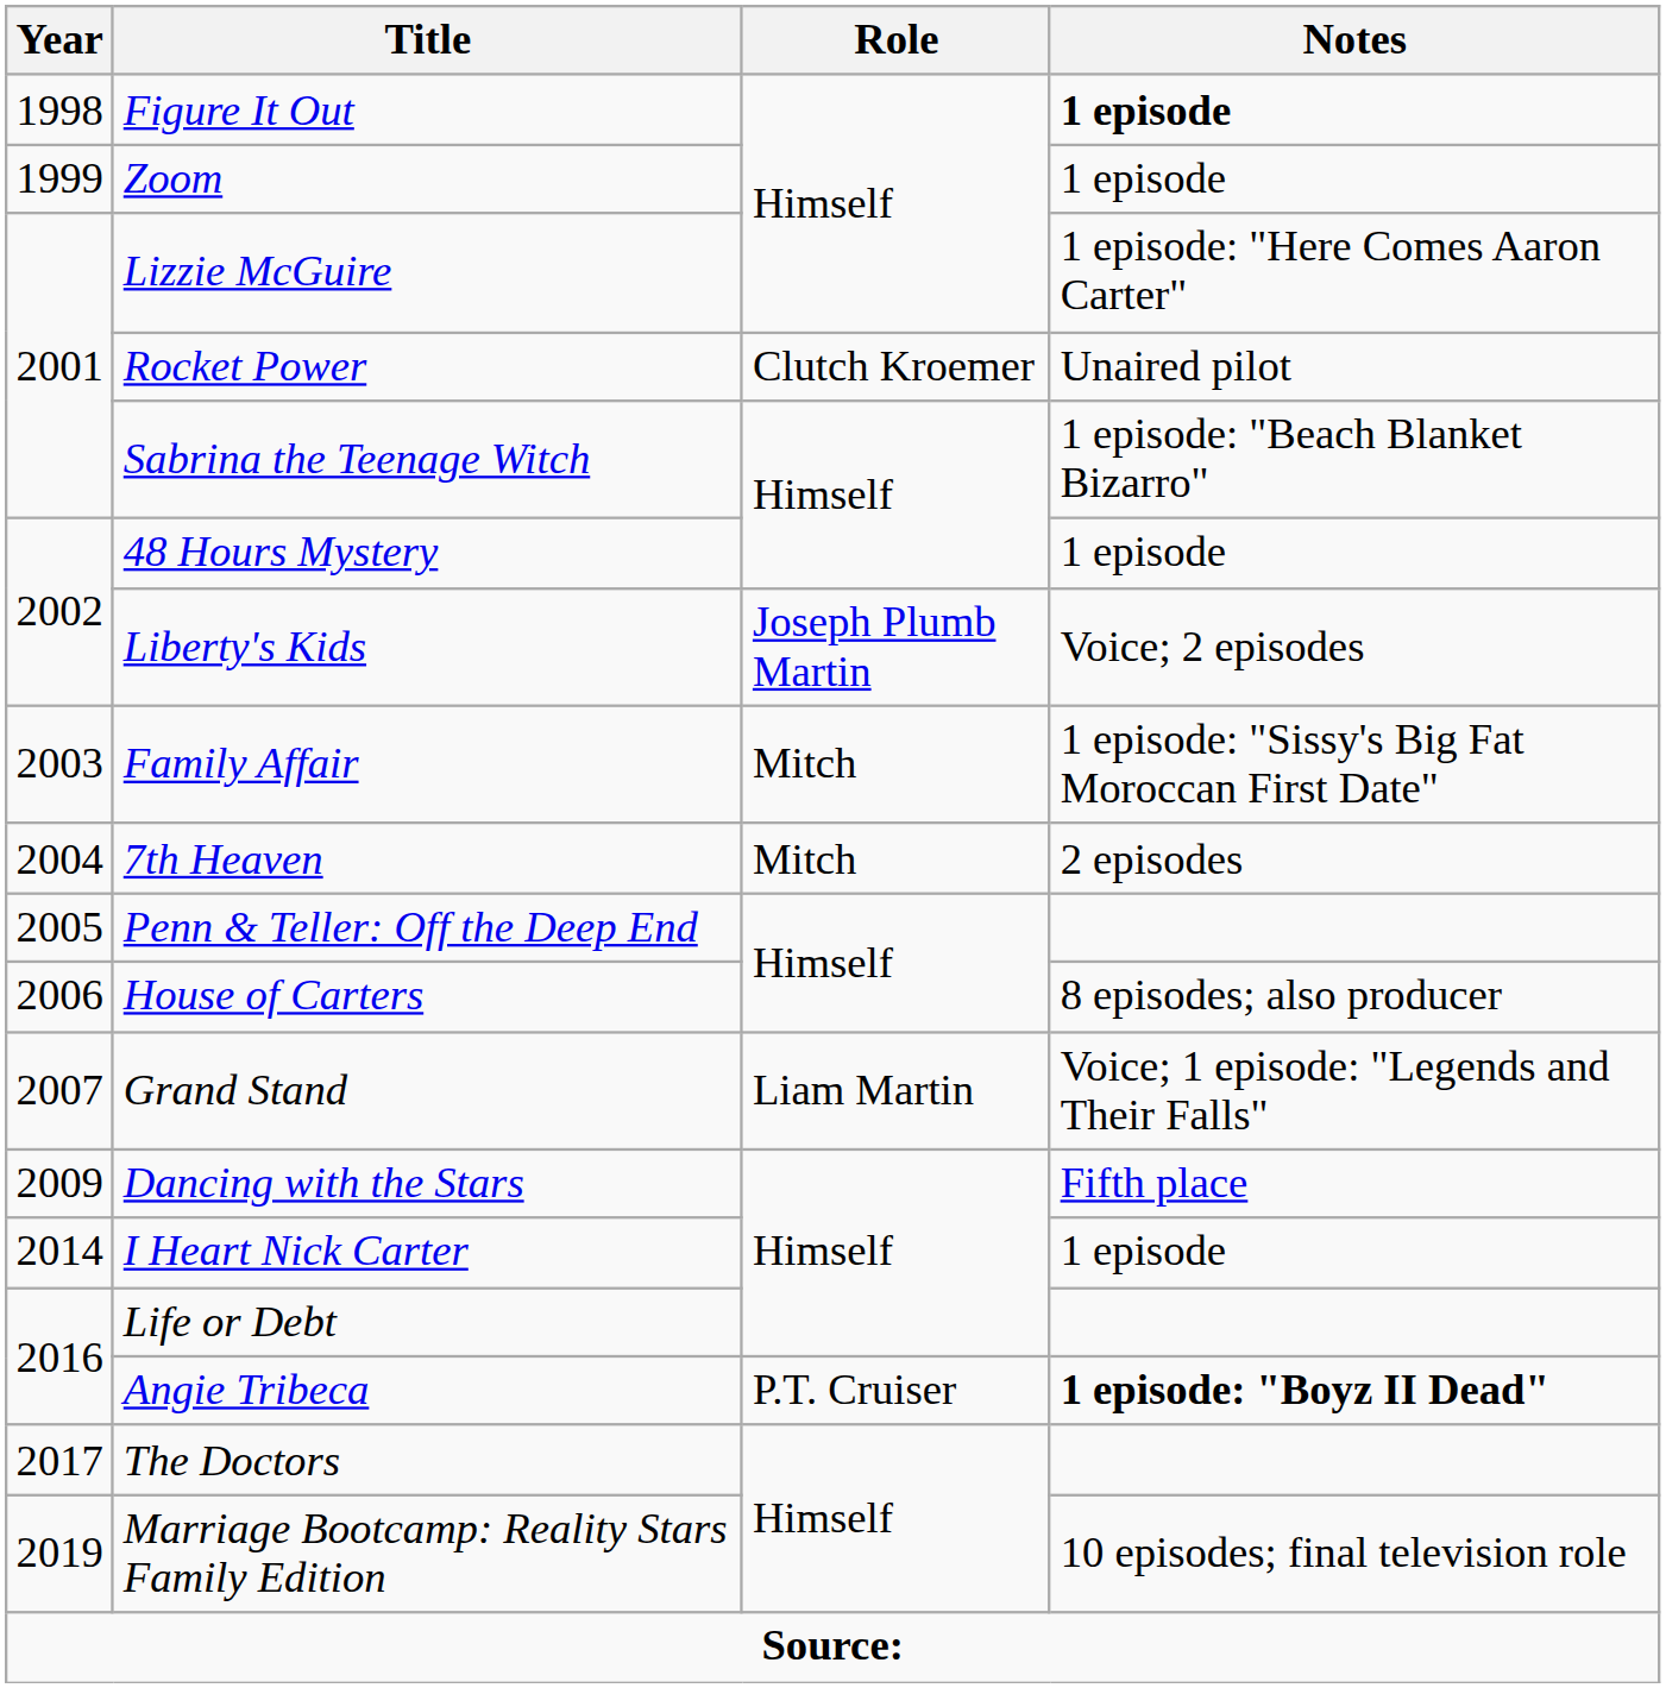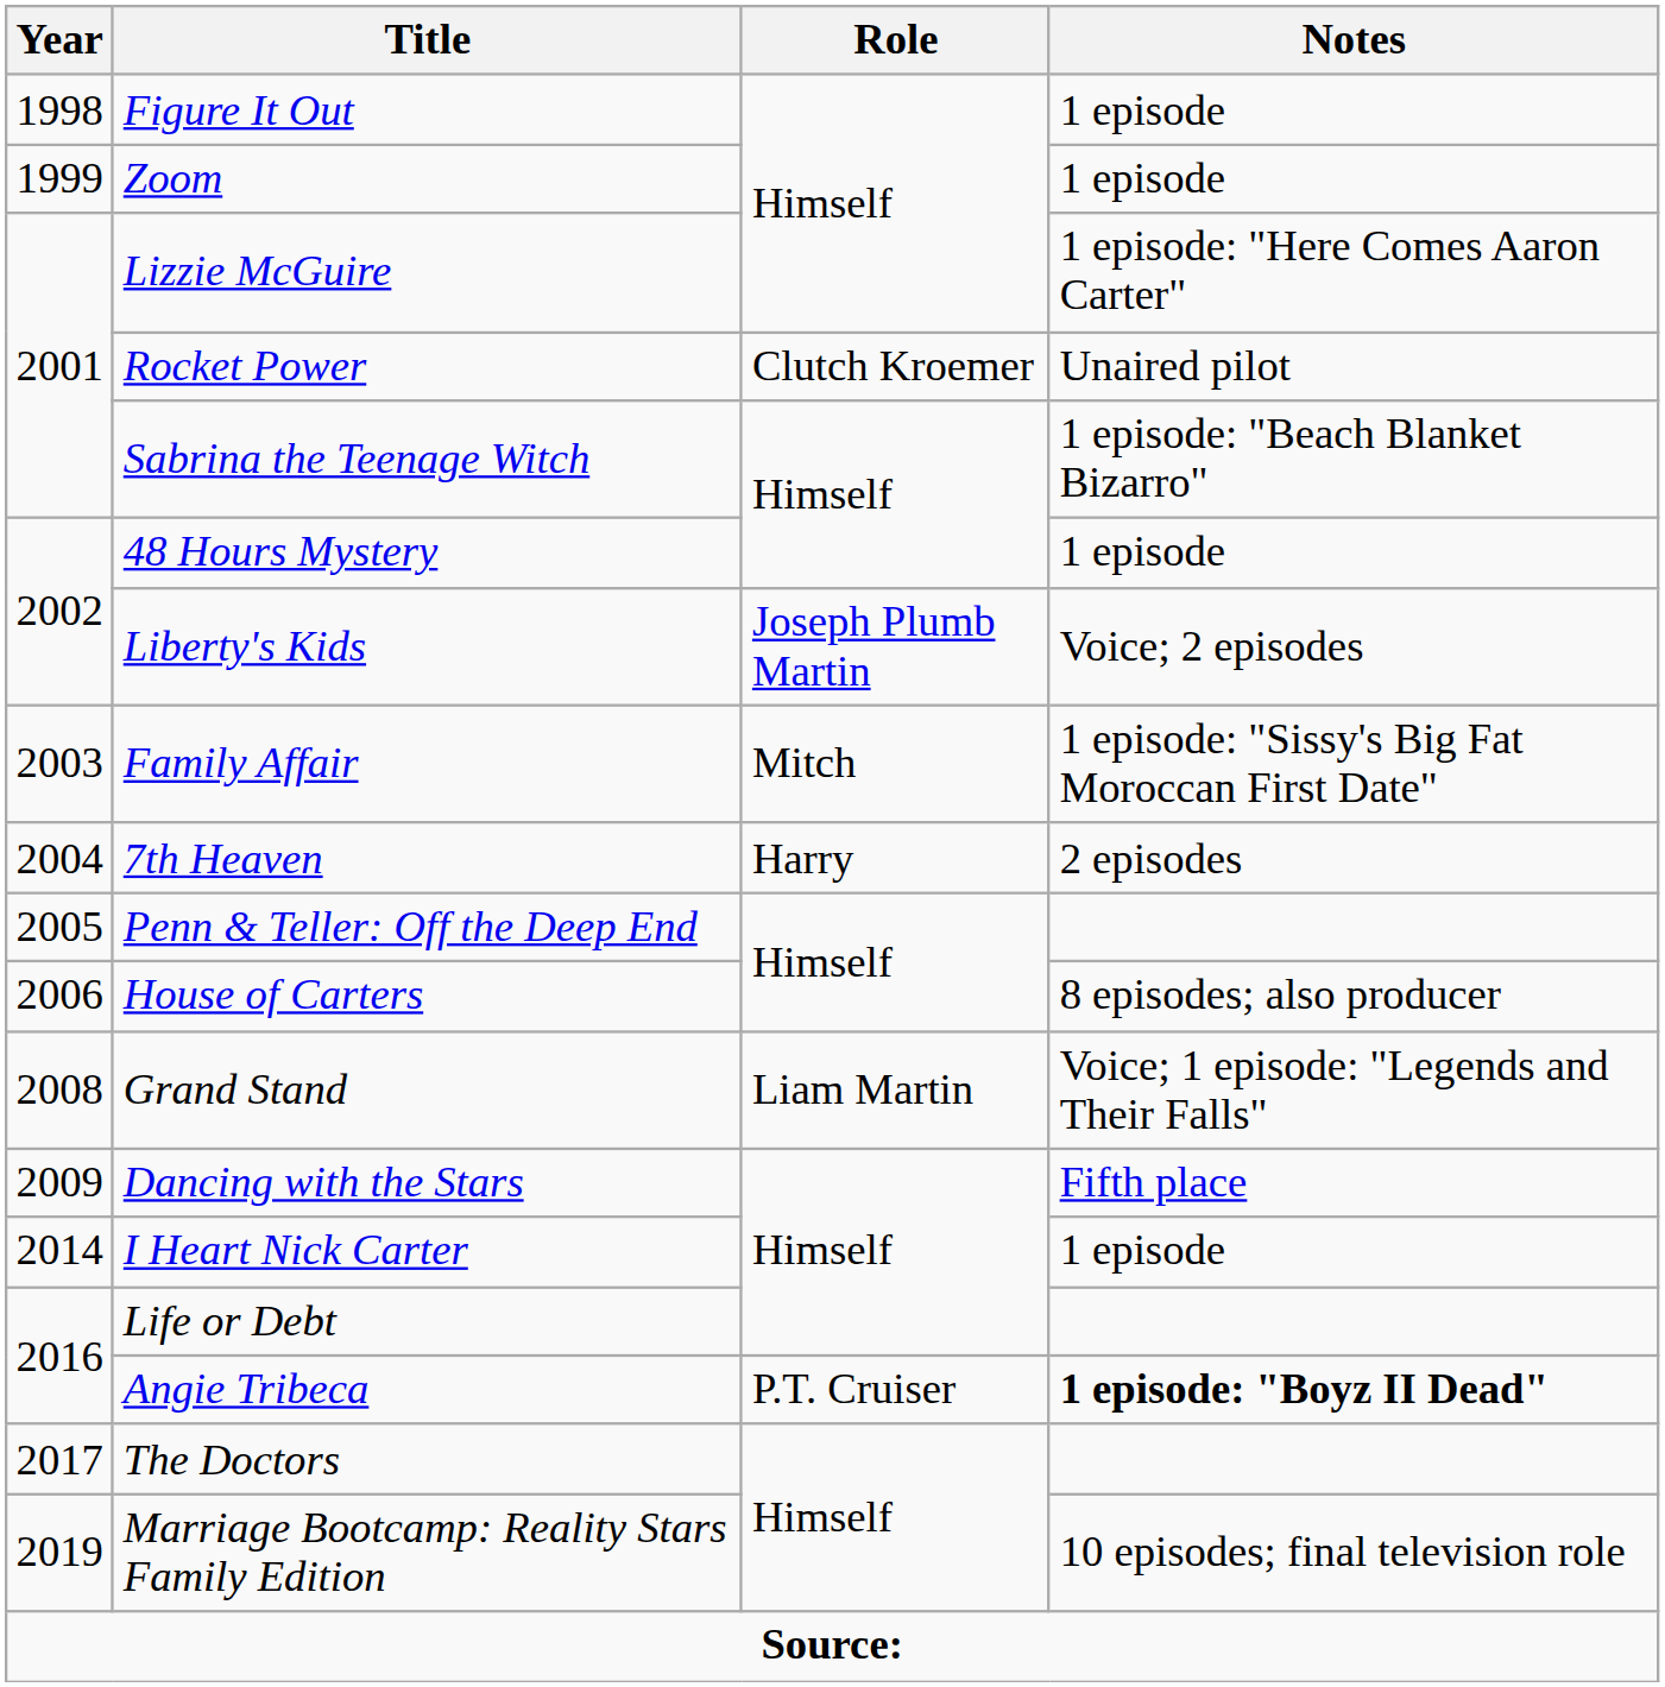Figure It Out | Notes: bold -> normal
7th Heaven | Role: Mitch -> Harry
Grand Stand | Year: 2007 -> 2008
